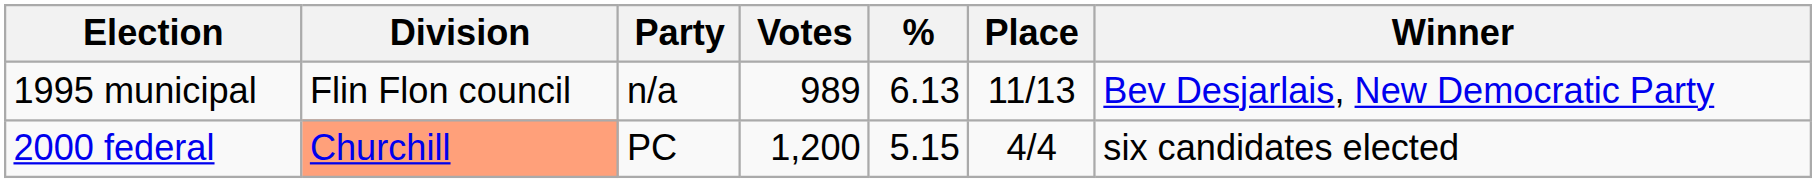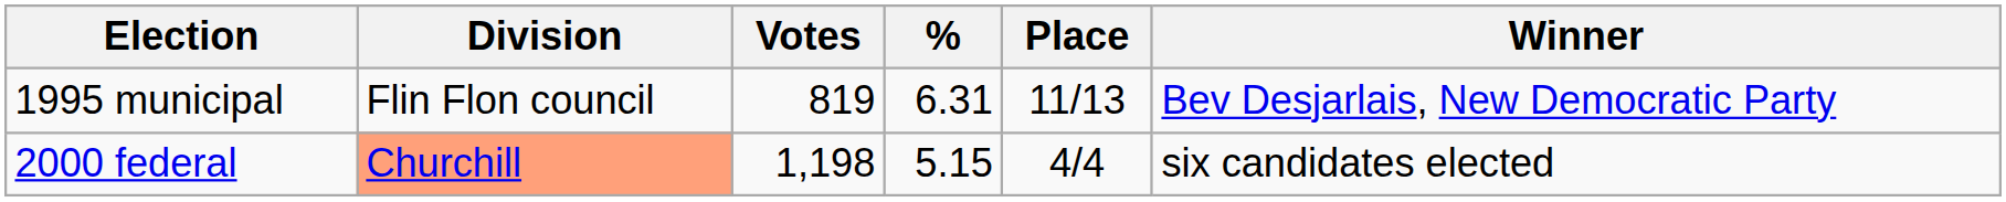- column: Party | n/a | PC
1995 municipal | Votes: 989 -> 819
1995 municipal | %: 6.13 -> 6.31
2000 federal | Votes: 1,200 -> 1,198
